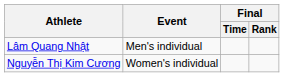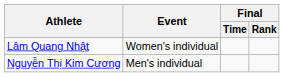Lâm Quang Nhật | Event: Men's individual -> Women's individual
Nguyễn Thị Kim Cương | Event: Women's individual -> Men's individual
